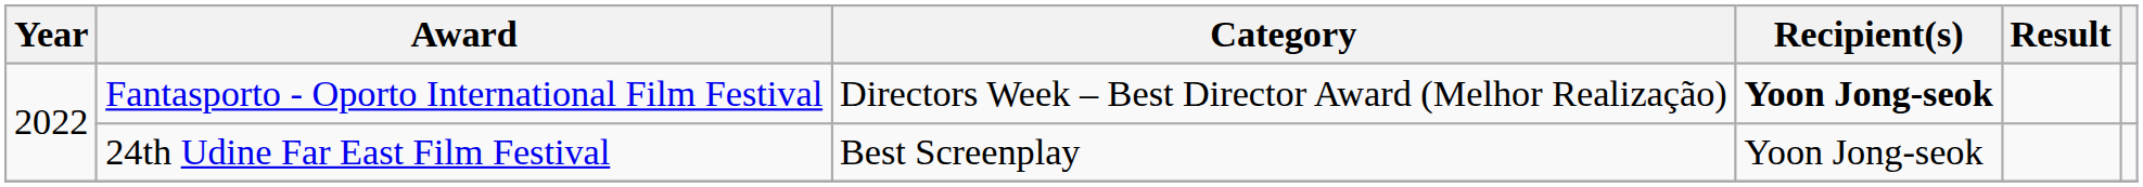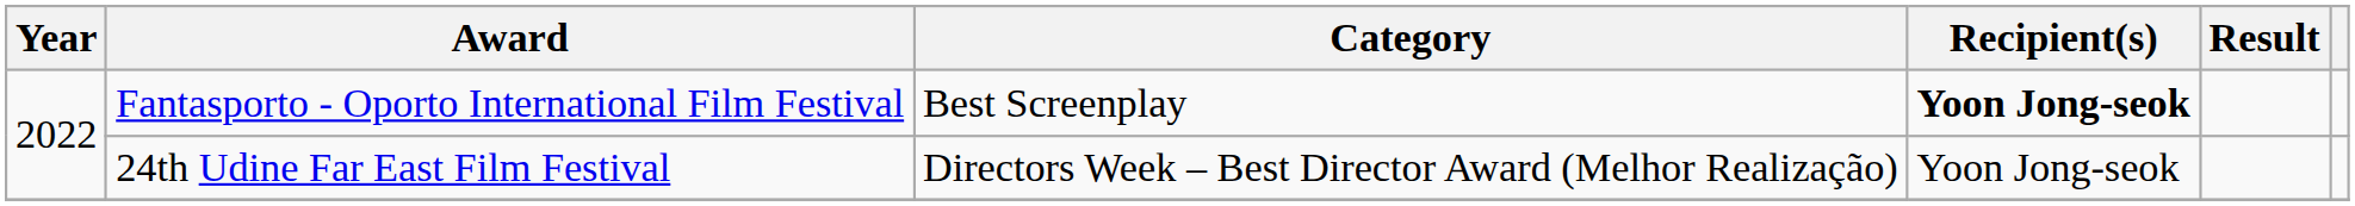Fantasporto - Oporto International Film Festival | Category: Directors Week – Best Director Award (Melhor Realização) -> Best Screenplay
24th Udine Far East Film Festival | Category: Best Screenplay -> Directors Week – Best Director Award (Melhor Realização)
